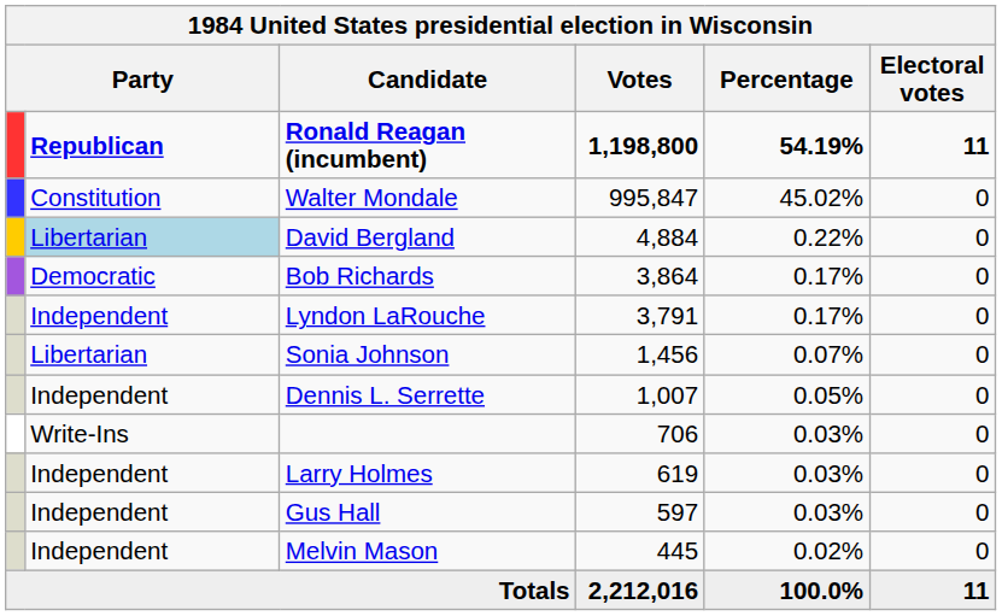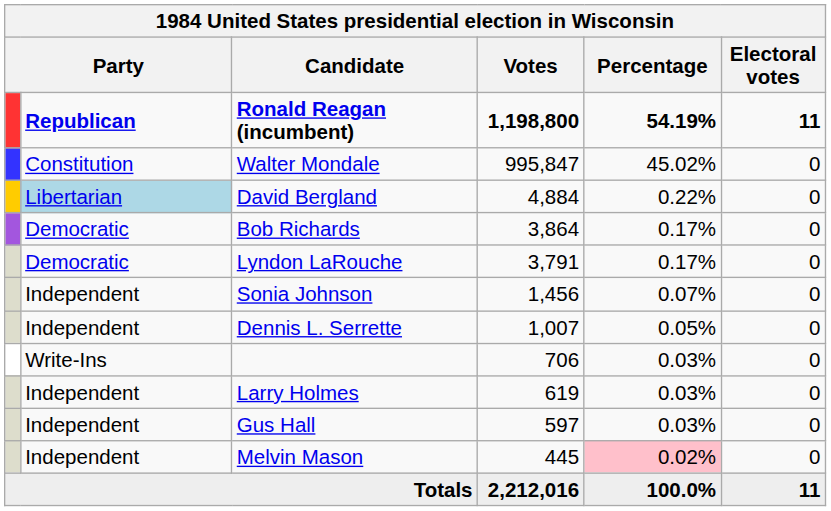Lyndon LaRouche | column 2: Independent -> Democratic
Sonia Johnson | column 2: Libertarian -> Independent
Melvin Mason | Percentage: no background -> pink background
